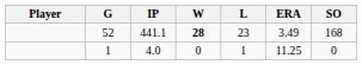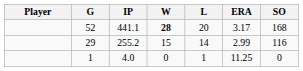52 | L: 23 -> 20
52 | ERA: 3.49 -> 3.17
+ row: 29 | 255.2 | 15 | 14 | 2.99 | 116
